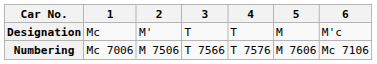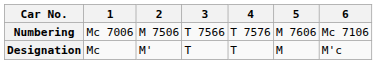rows swapped: Designation <-> Numbering
